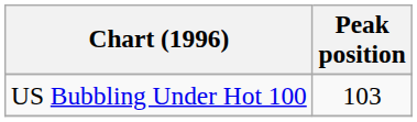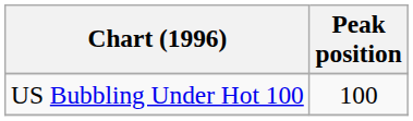US Bubbling Under Hot 100 | Peak position: 103 -> 100
